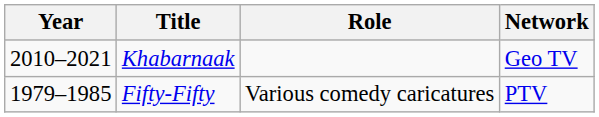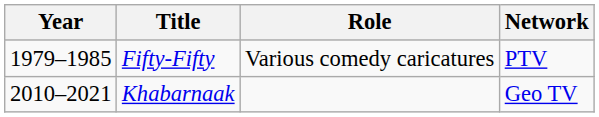rows swapped: Fifty-Fifty <-> Khabarnaak
